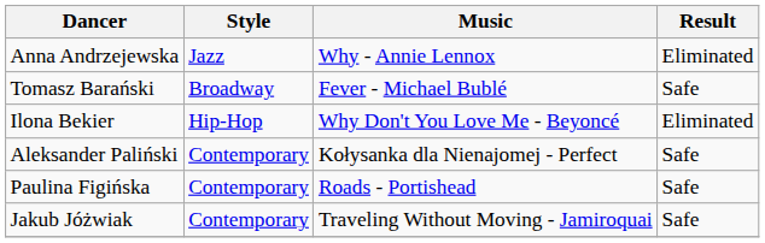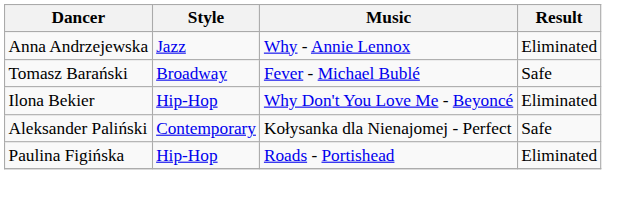Paulina Figińska | Style: Contemporary -> Hip-Hop
Paulina Figińska | Result: Safe -> Eliminated
- row: Jakub Jóżwiak | Contemporary | Traveling Without Moving - Jamiroquai | Safe
